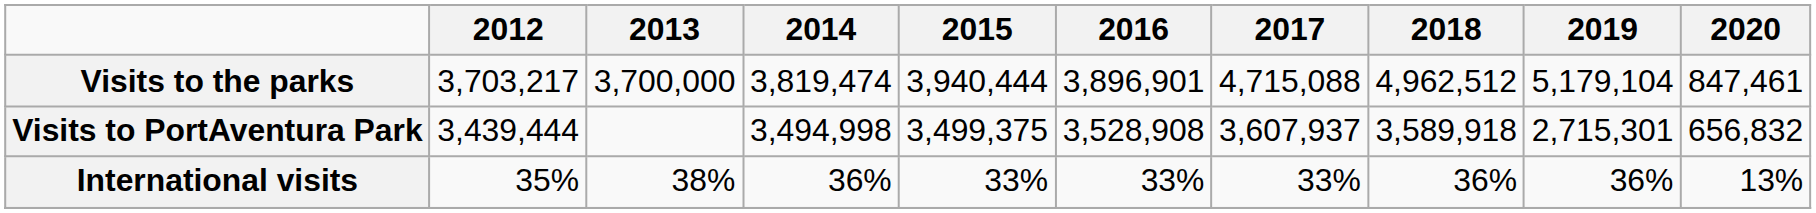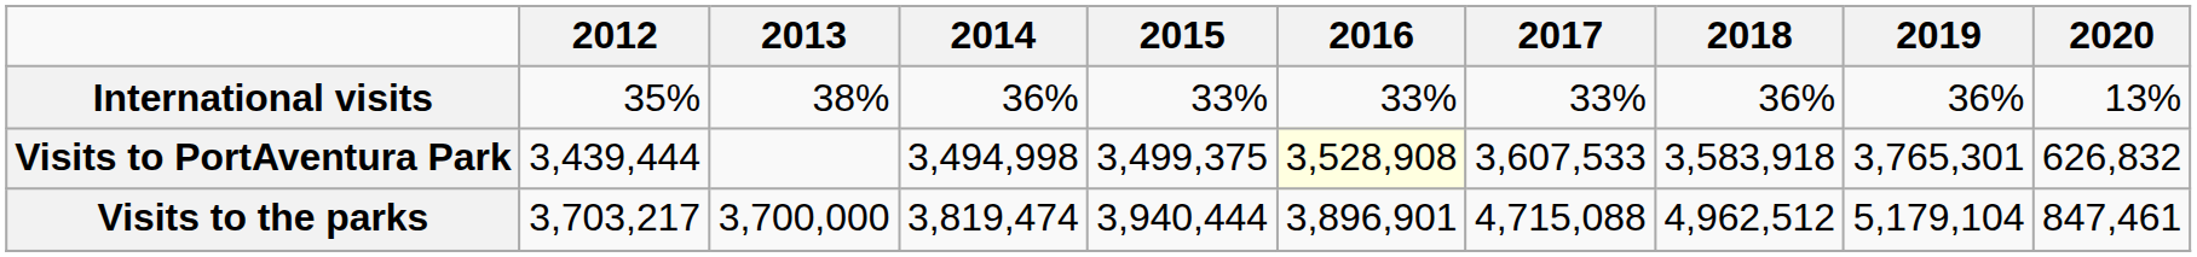rows swapped: Visits to the parks <-> International visits
Visits to PortAventura Park | 2016: no background -> lightyellow background
Visits to PortAventura Park | 2017: 3,607,937 -> 3,607,533
Visits to PortAventura Park | 2018: 3,589,918 -> 3,583,918
Visits to PortAventura Park | 2019: 2,715,301 -> 3,765,301
Visits to PortAventura Park | 2020: 656,832 -> 626,832
